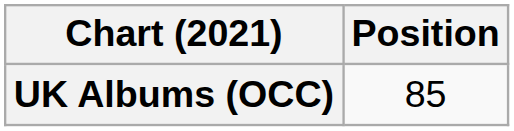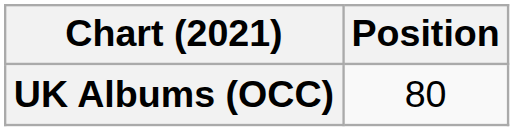UK Albums (OCC) | Position: 85 -> 80
